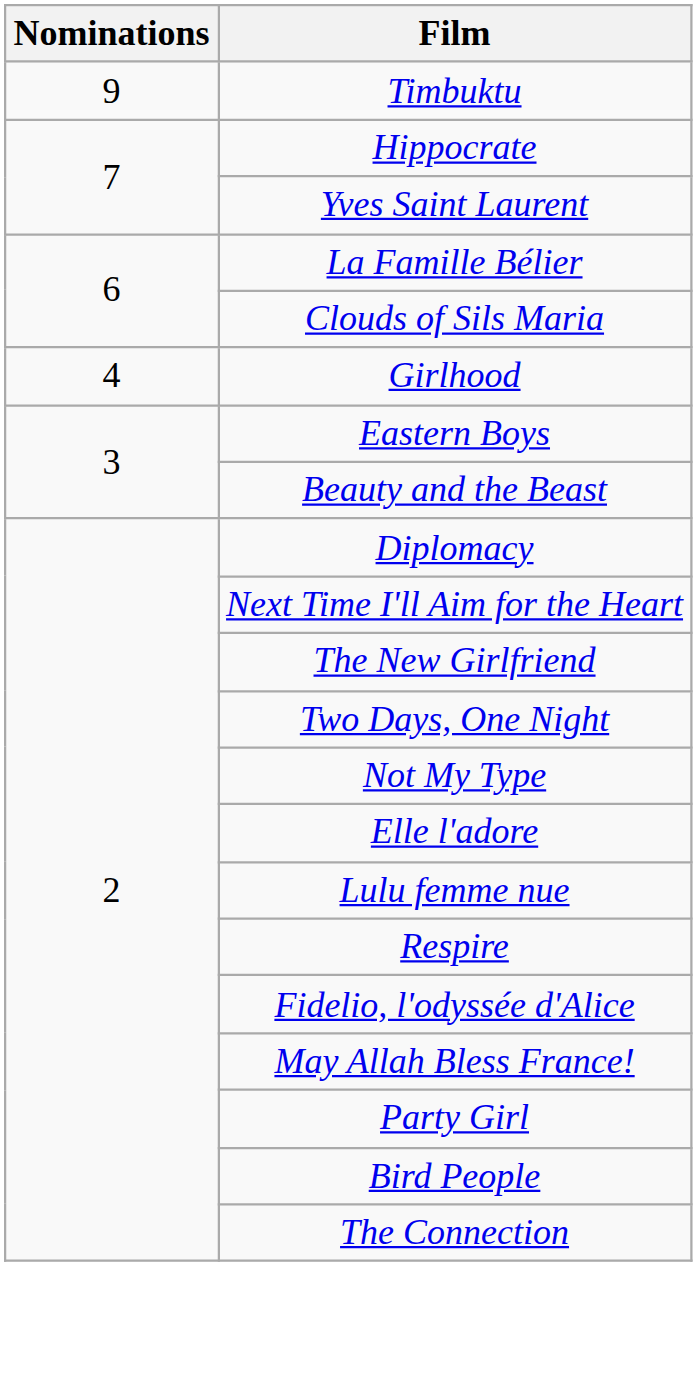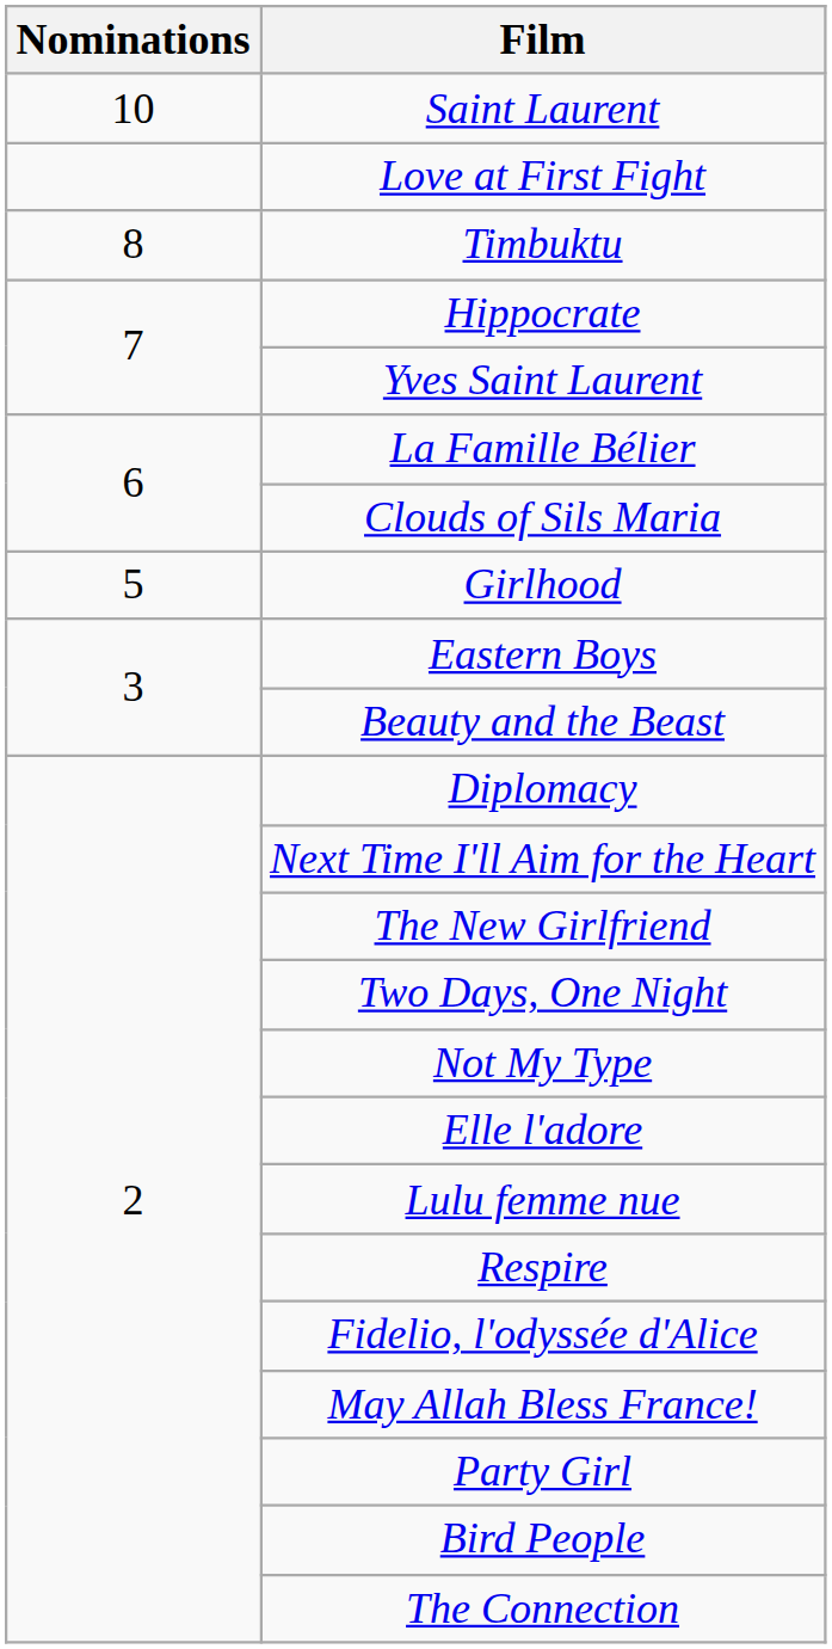+ row: 10 | Saint Laurent
+ row: Love at First Fight
Timbuktu | Nominations: 9 -> 8
Girlhood | Nominations: 4 -> 5
